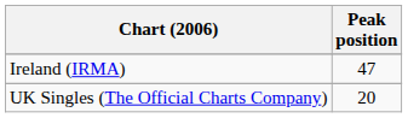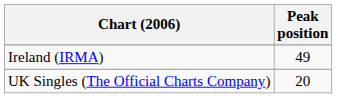Ireland (IRMA) | Peak position: 47 -> 49
